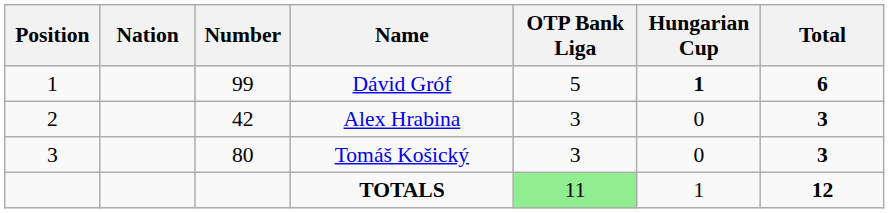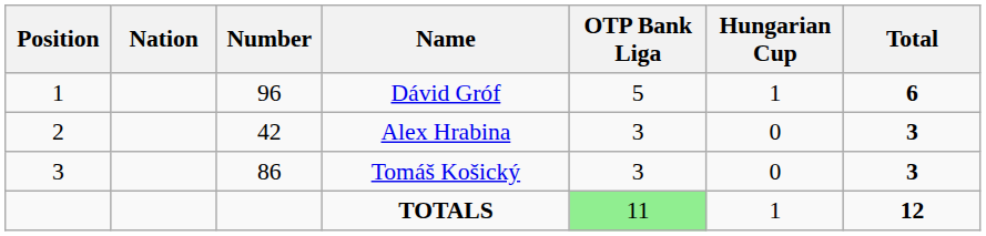Dávid Gróf | Number: 99 -> 96
Dávid Gróf | Hungarian Cup: bold -> normal
Tomáš Košický | Number: 80 -> 86
